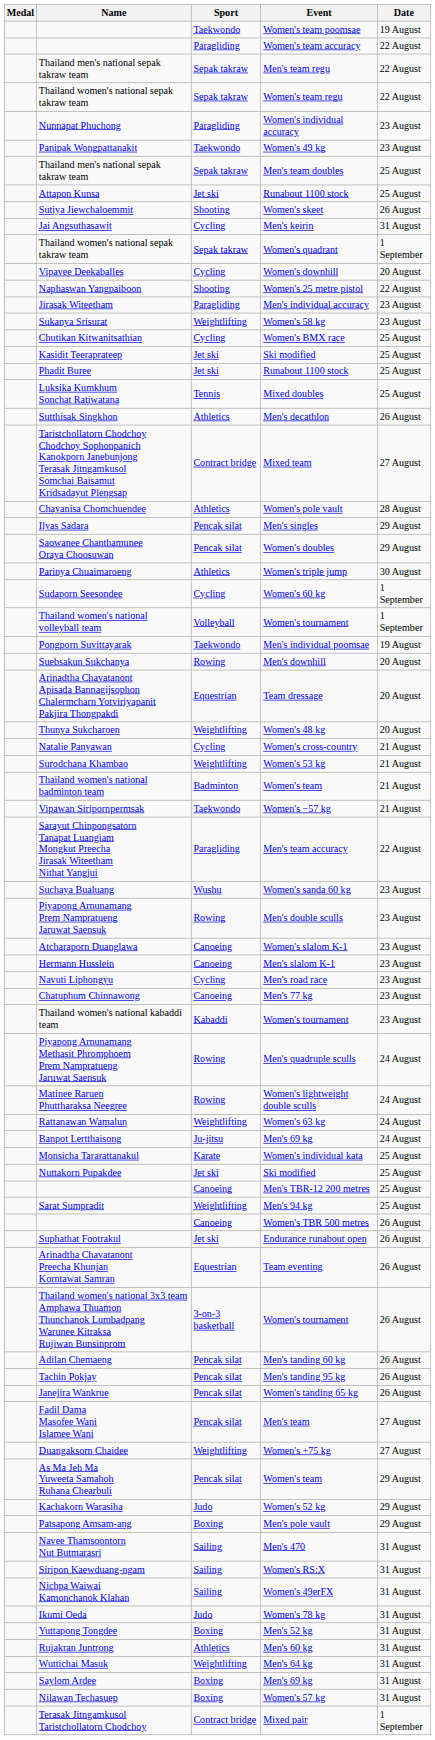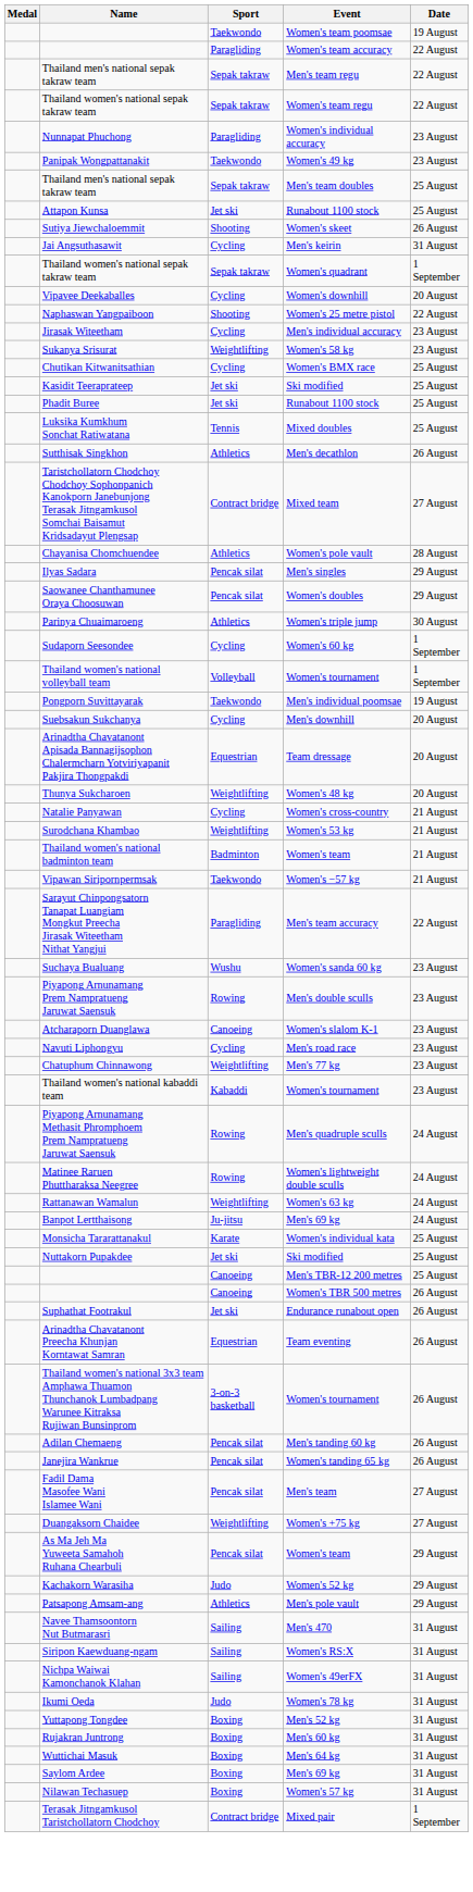Jirasak Witeetham | Sport: Paragliding -> Cycling
Suebsakun Sukchanya | Sport: Rowing -> Cycling
- row: Hermann Husslein | Canoeing | Men's slalom K-1 | 23 August
Chatuphum Chinnawong | Sport: Canoeing -> Weightlifting
- row: Sarat Sumpradit | Weightlifting | Men's 94 kg | 25 August
- row: Tachin Pokjay | Pencak silat | Men's tanding 95 kg | 26 August
Patsapong Amsam-ang | Sport: Boxing -> Athletics
Rujakran Juntrong | Sport: Athletics -> Boxing
Wuttichai Masuk | Sport: Weightlifting -> Boxing
